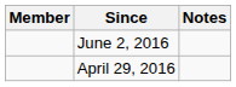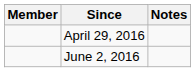rows swapped: April 29, 2016 <-> June 2, 2016
